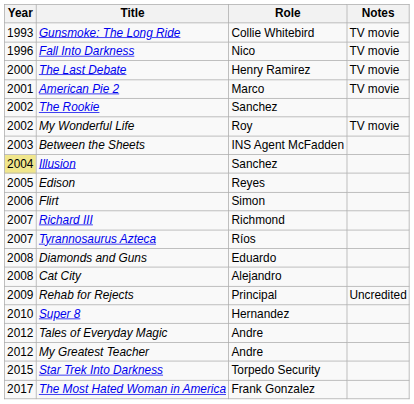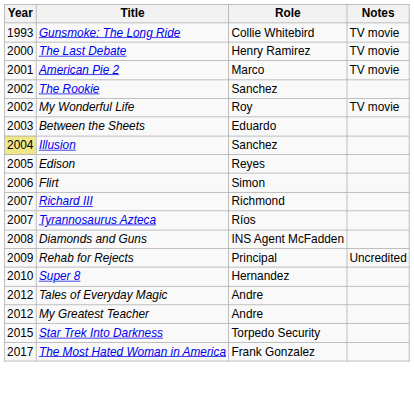- row: 1996 | Fall Into Darkness | Nico | TV movie
Between the Sheets | Role: INS Agent McFadden -> Eduardo
Diamonds and Guns | Role: Eduardo -> INS Agent McFadden
- row: 2008 | Cat City | Alejandro
